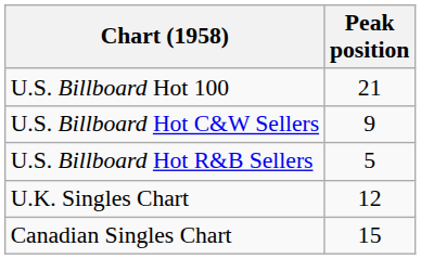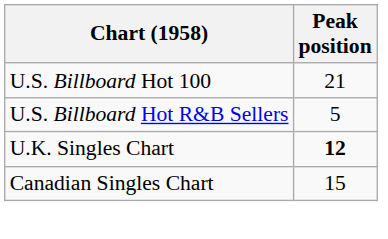- row: U.S. Billboard Hot C&W Sellers | 9
U.K. Singles Chart | Peak position: normal -> bold
